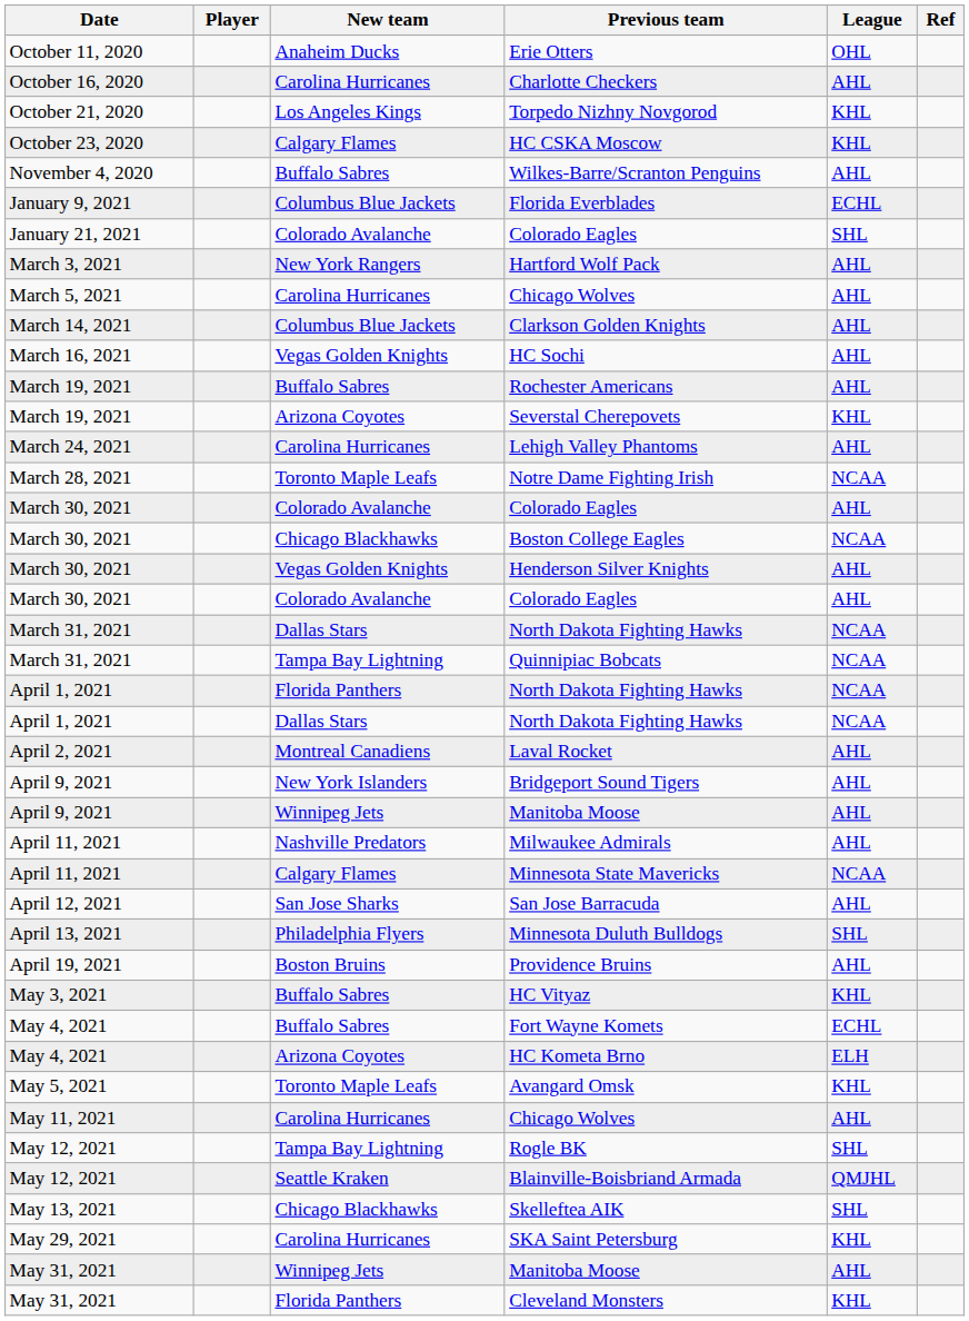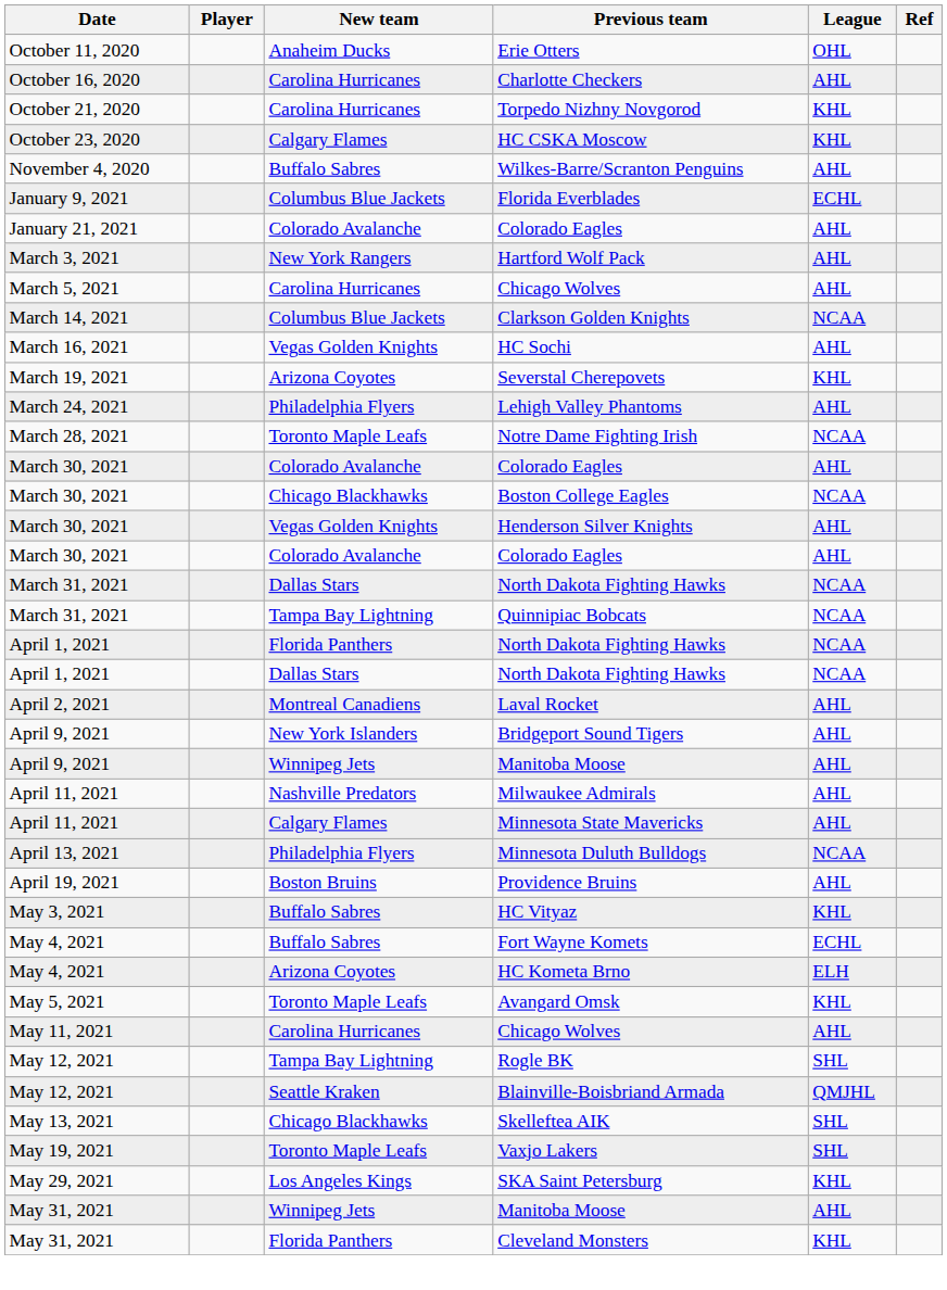Torpedo Nizhny Novgorod | New team: Los Angeles Kings -> Carolina Hurricanes
January 21, 2021 / Colorado Eagles | League: SHL -> AHL
Clarkson Golden Knights | League: AHL -> NCAA
- row: March 19, 2021 | Buffalo Sabres | Rochester Americans | AHL
Lehigh Valley Phantoms | New team: Carolina Hurricanes -> Philadelphia Flyers
Minnesota State Mavericks | League: NCAA -> AHL
- row: April 12, 2021 | San Jose Sharks | San Jose Barracuda | AHL
Minnesota Duluth Bulldogs | League: SHL -> NCAA
+ row: May 19, 2021 | Toronto Maple Leafs | Vaxjo Lakers | SHL
SKA Saint Petersburg | New team: Carolina Hurricanes -> Los Angeles Kings
